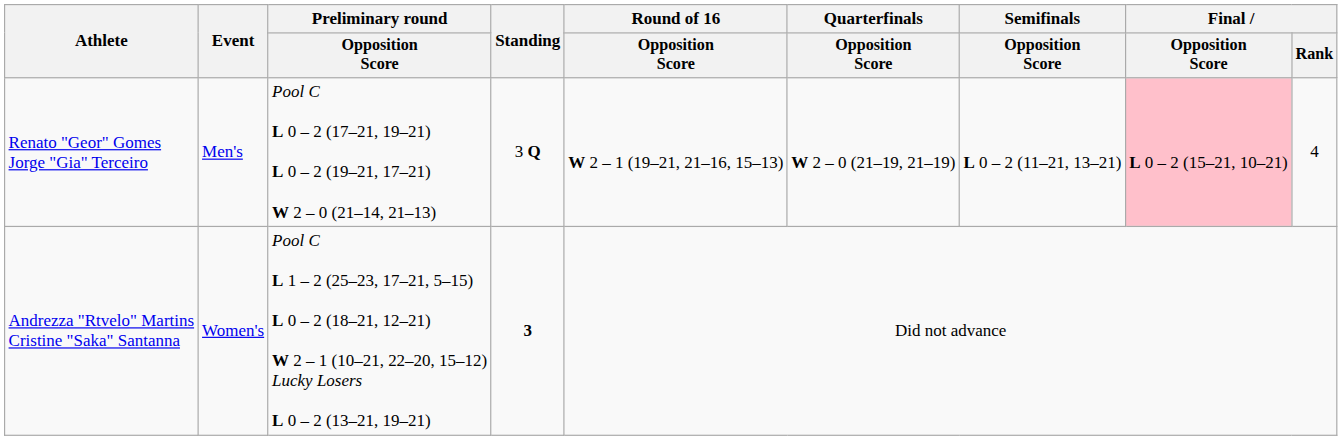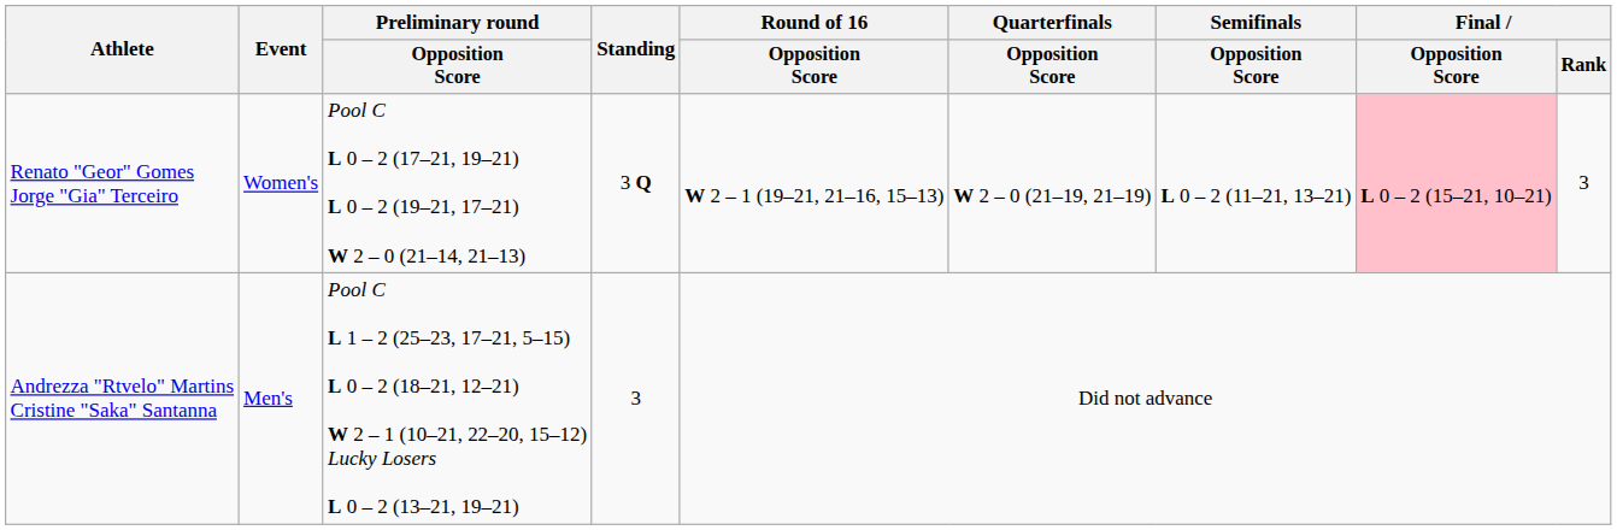Renato "Geor" Gomes Jorge "Gia" Terceiro | Event: Men's -> Women's
Renato "Geor" Gomes Jorge "Gia" Terceiro | Final / Rank: 4 -> 3
Andrezza "Rtvelo" Martins Cristine "Saka" Santanna | Event: Women's -> Men's
Andrezza "Rtvelo" Martins Cristine "Saka" Santanna | Standing: bold -> normal
